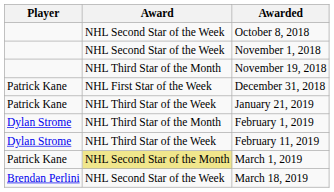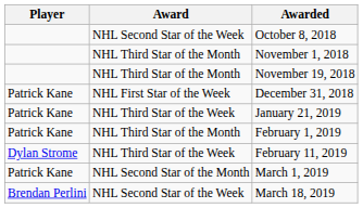November 1, 2018 | Award: NHL Second Star of the Week -> NHL Third Star of the Month
February 1, 2019 | Player: Dylan Strome -> Patrick Kane
March 1, 2019 | Award: khaki background -> no background
